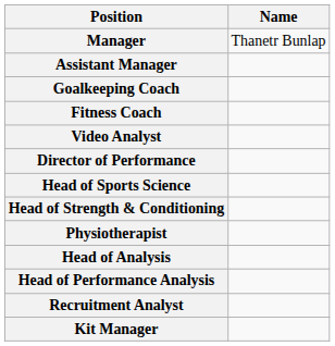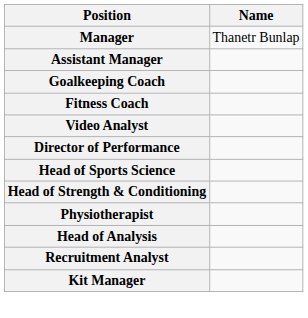- row: Head of Performance Analysis
